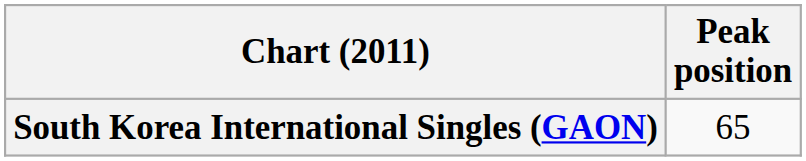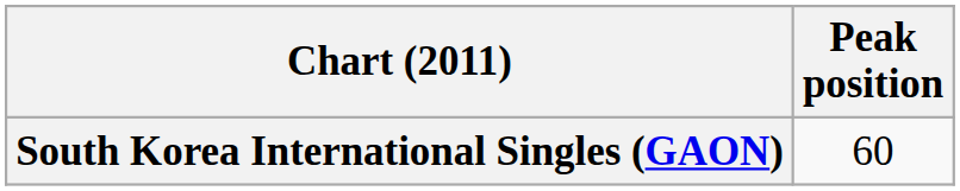South Korea International Singles (GAON) | Peak position: 65 -> 60
